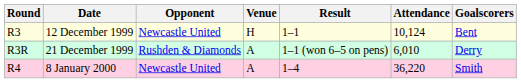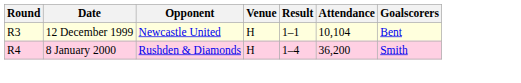12 December 1999 | Attendance: 10,124 -> 10,104
- row: R3R | 21 December 1999 | Rushden & Diamonds | A | 1–1 (won 6–5 on pens) | 6,010 | Derry
8 January 2000 | Opponent: Newcastle United -> Rushden & Diamonds
8 January 2000 | Venue: A -> H
8 January 2000 | Attendance: 36,220 -> 36,200
